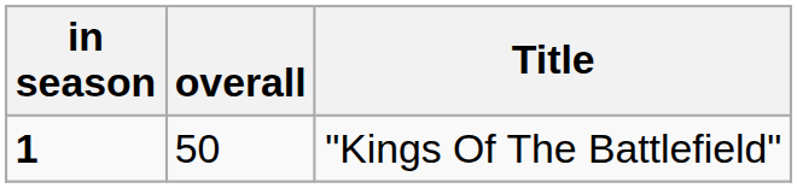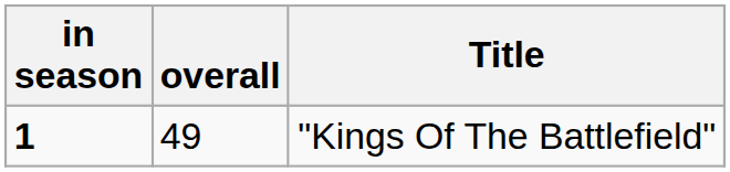"Kings Of The Battlefield" | overall: 50 -> 49
